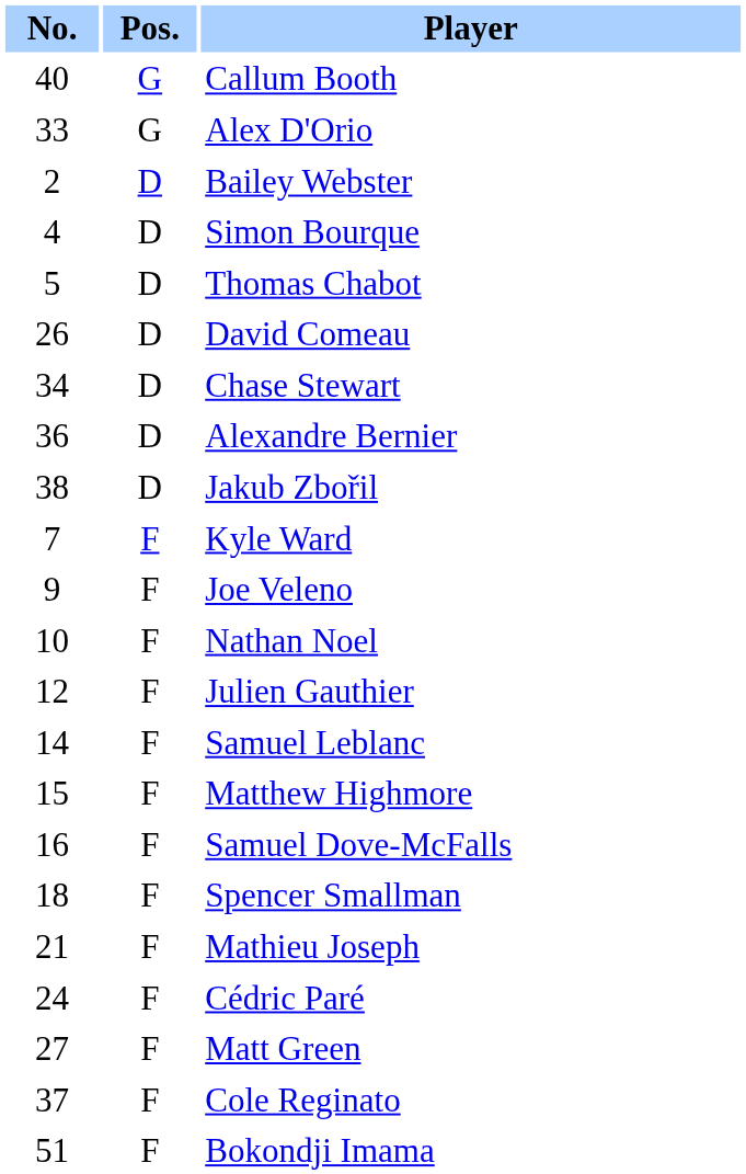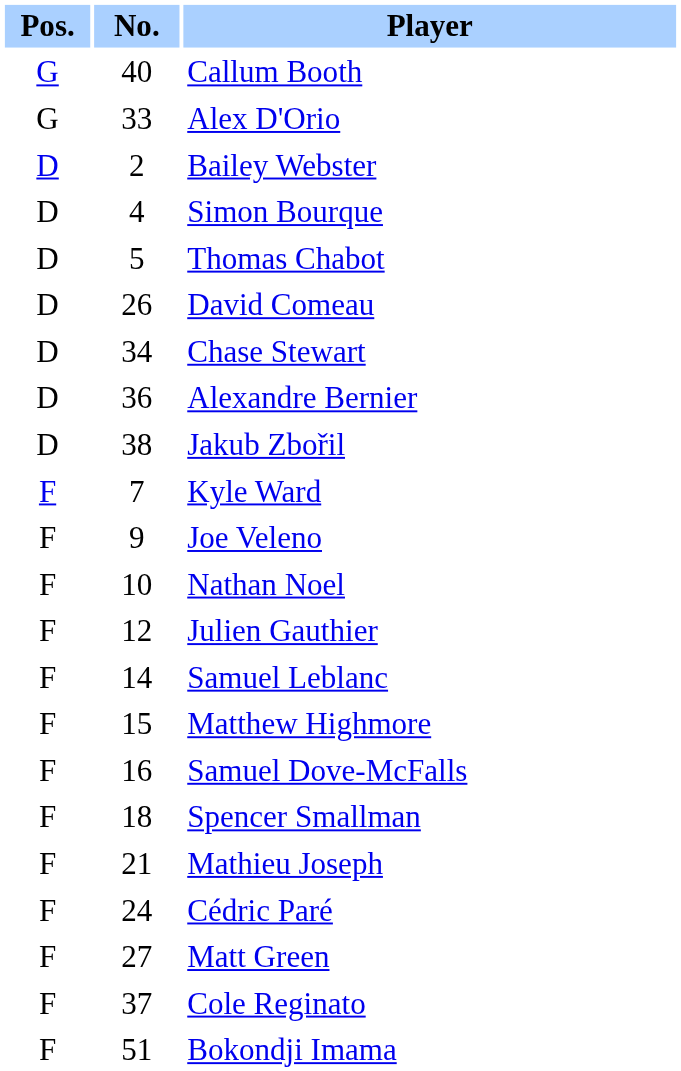columns swapped: Pos. <-> No.
